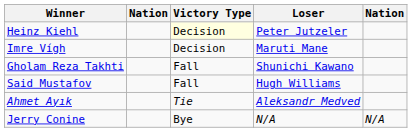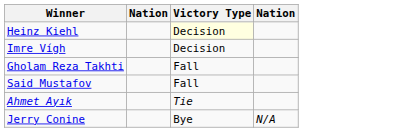- column: Loser | Peter Jutzeler | Maruti Mane | Shunichi Kawano | Hugh Williams | Aleksandr Medved | N/A
